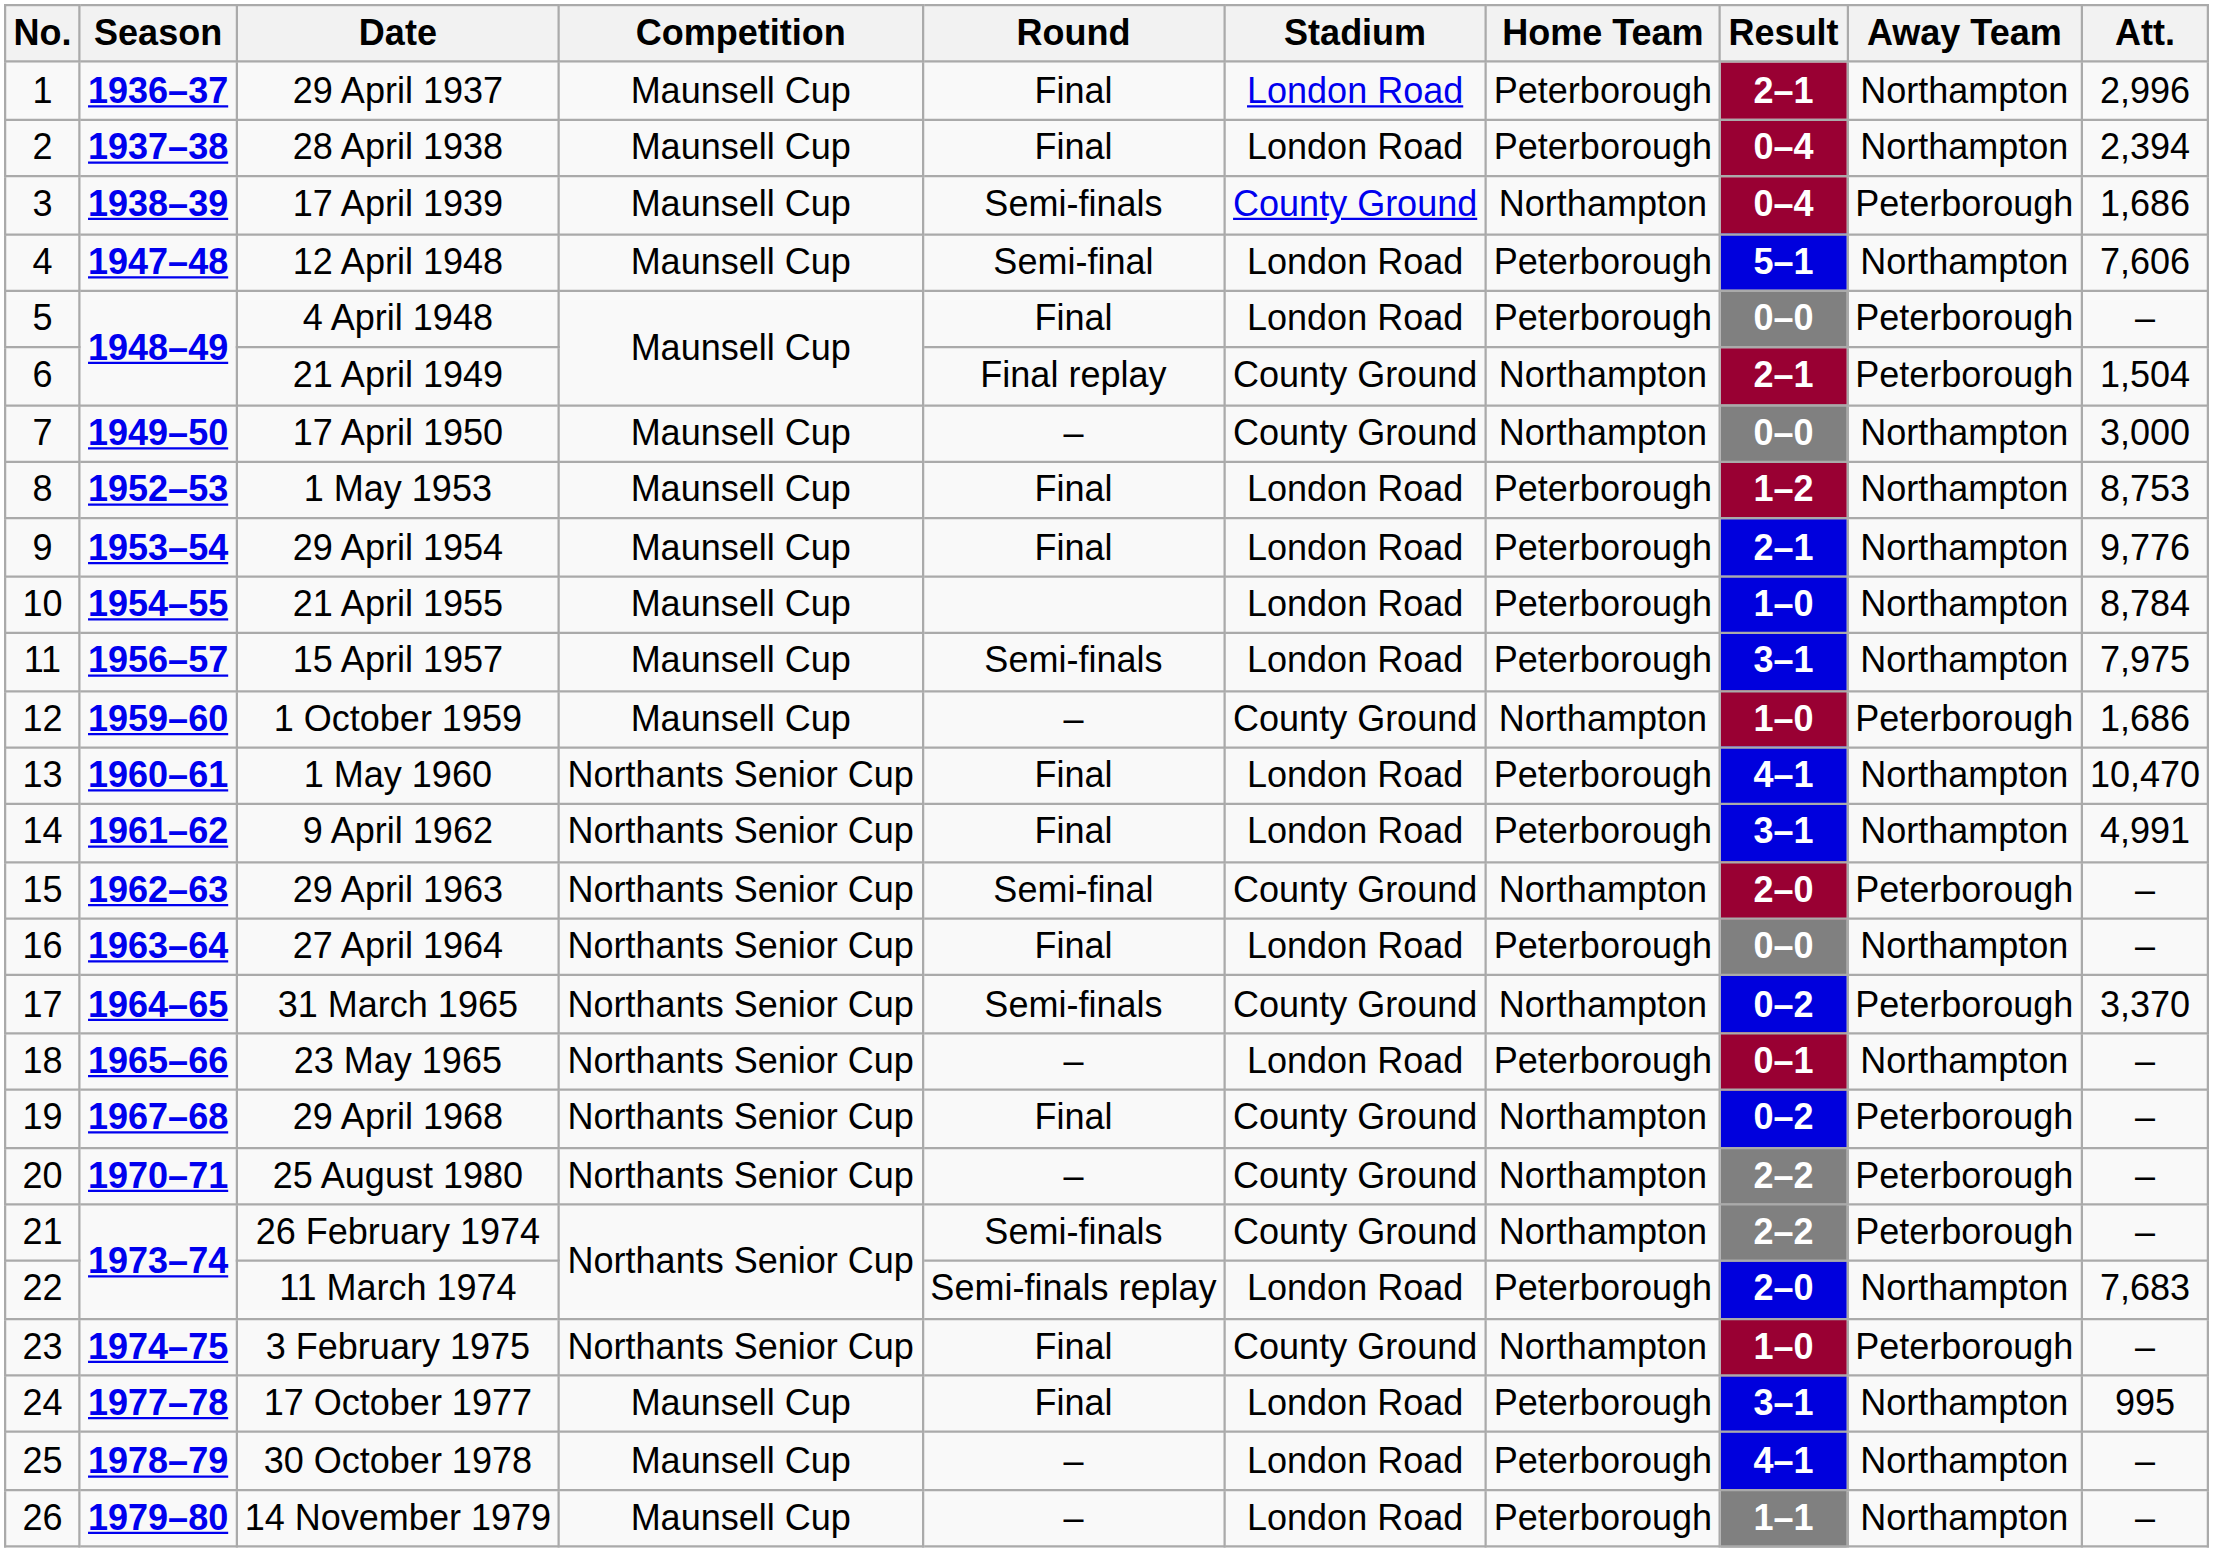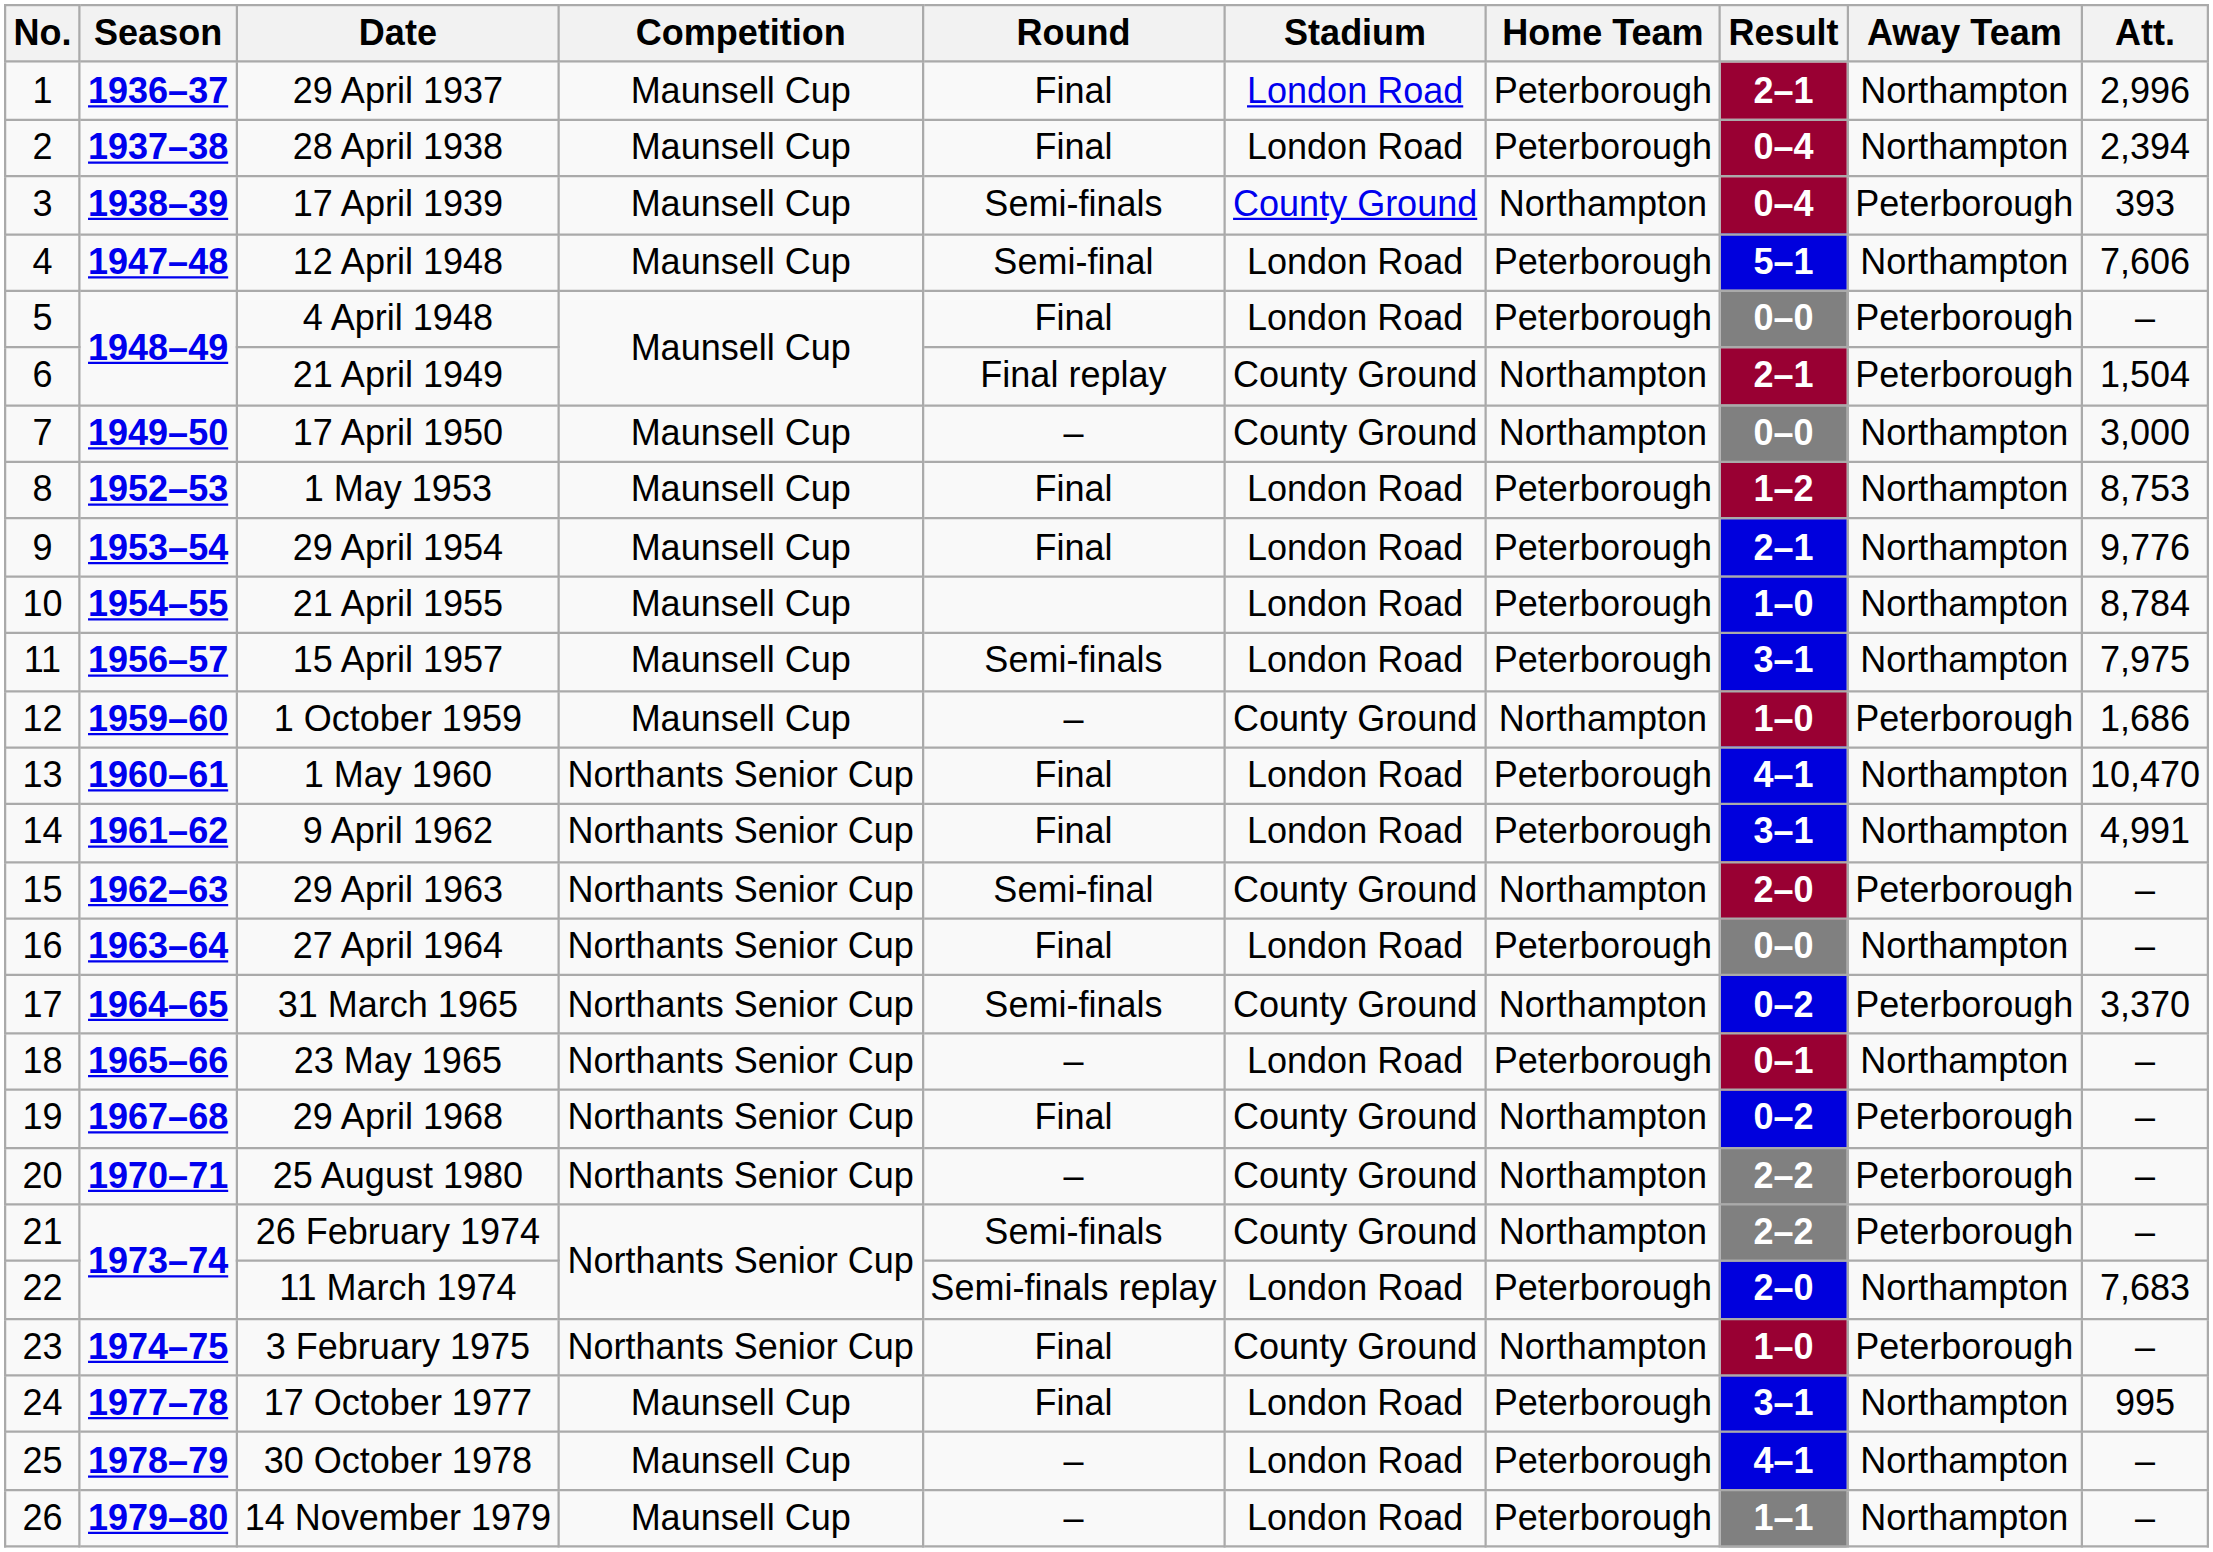17 April 1939 | Att.: 1,686 -> 393
